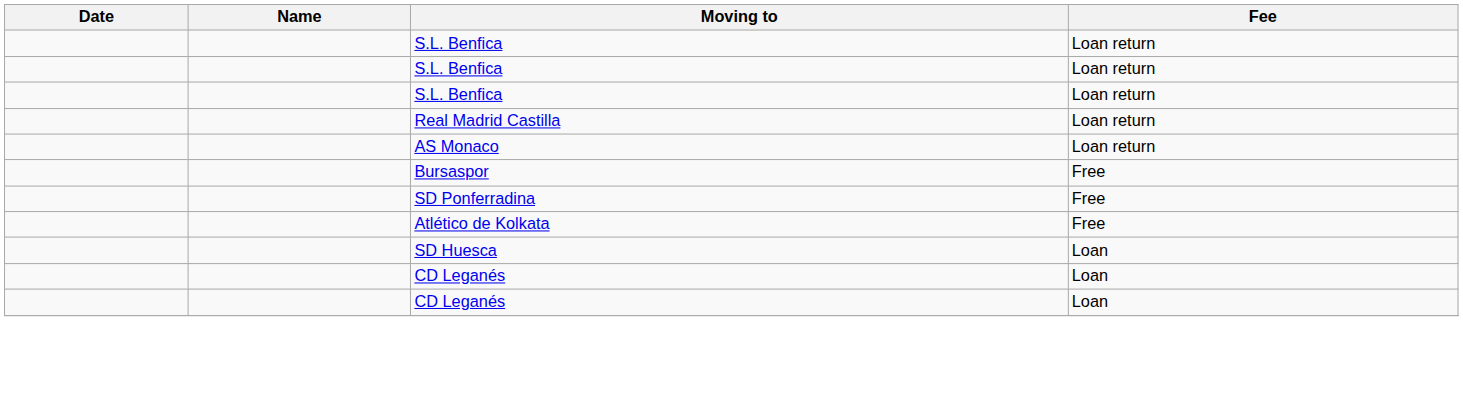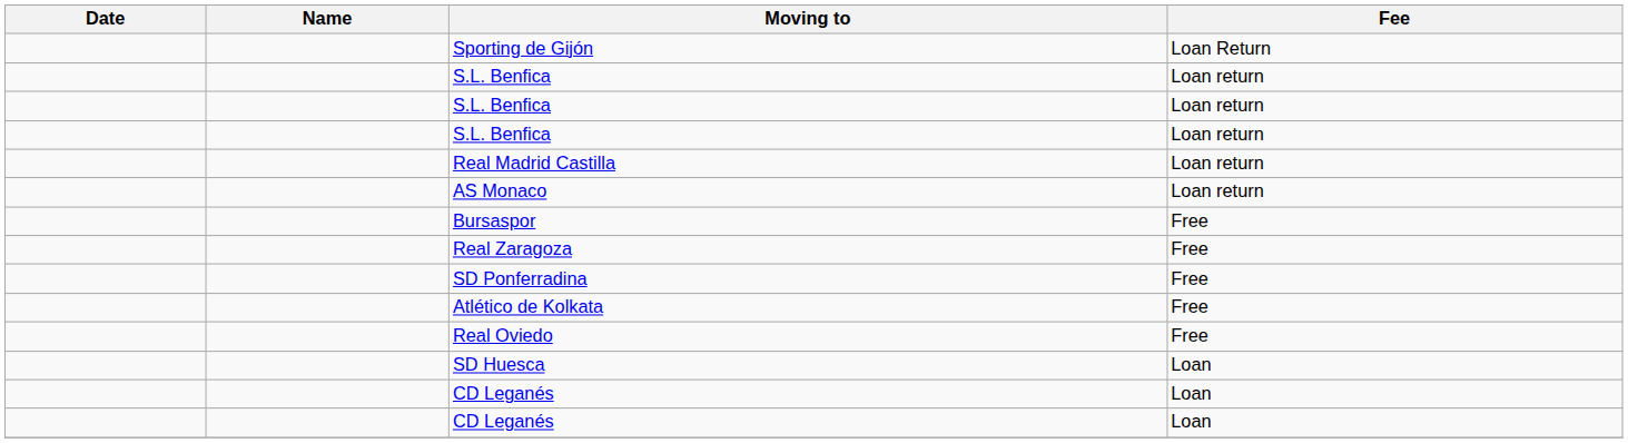+ row: Sporting de Gijón | Loan Return
+ row: Real Zaragoza | Free
+ row: Real Oviedo | Free
